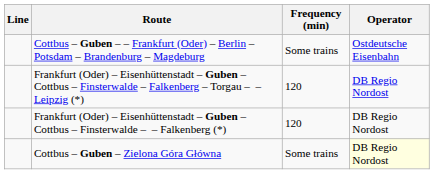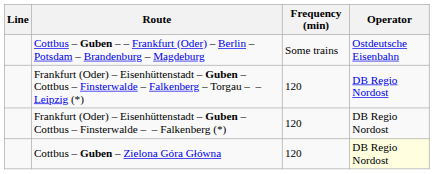Cottbus – Guben – Zielona Góra Główna | Frequency (min): Some trains -> 120
